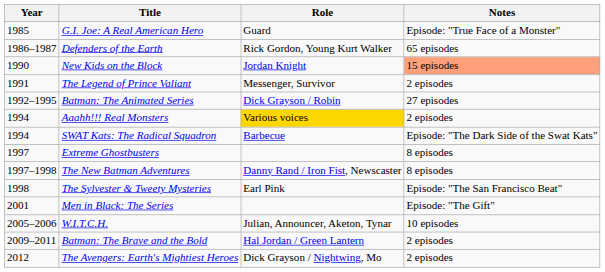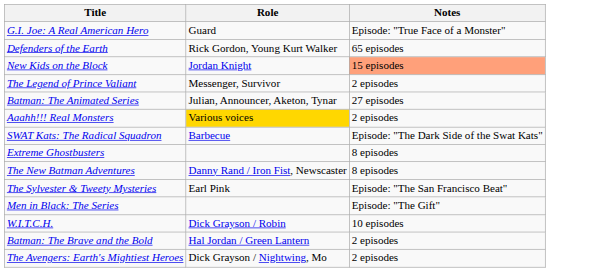- column: Year | 1985 | 1986–1987 | 1990 | 1991 | 1992–1995 | 1994 | 1994 | 1997 | 1997–1998 | 1998 | 2001 | 2005–2006 | 2009–2011 | 2012
Batman: The Animated Series | Role: Dick Grayson / Robin -> Julian, Announcer, Aketon, Tynar
W.I.T.C.H. | Role: Julian, Announcer, Aketon, Tynar -> Dick Grayson / Robin
